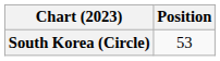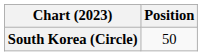South Korea (Circle) | Position: 53 -> 50
